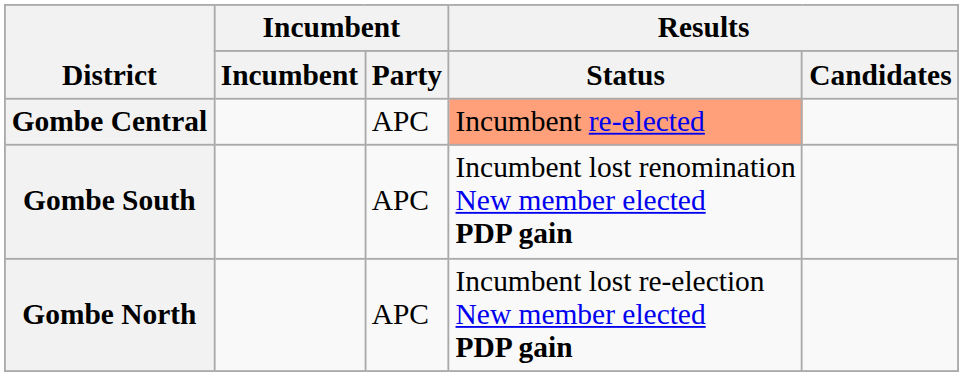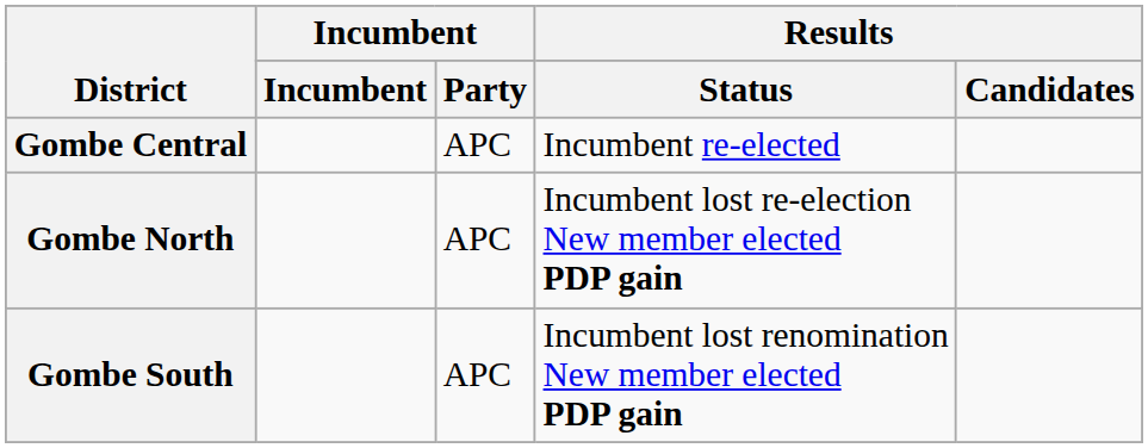Gombe Central | Results / Status: lightsalmon background -> no background
rows swapped: Gombe North <-> Gombe South
